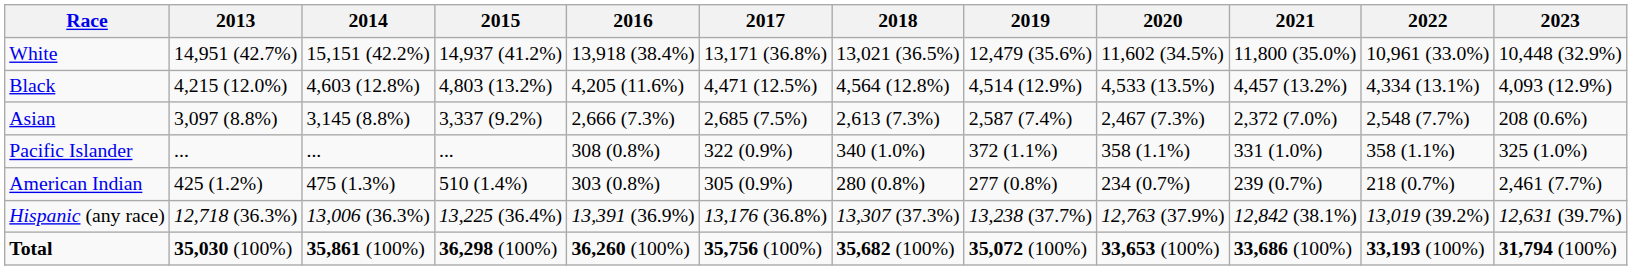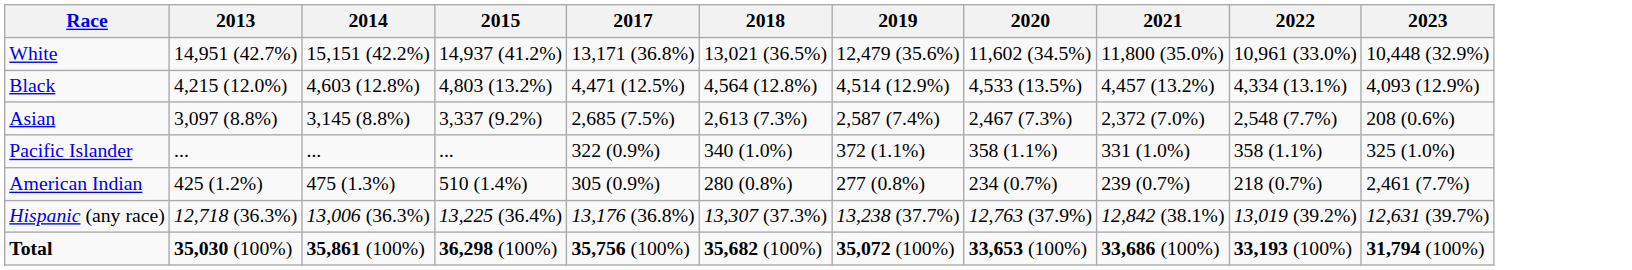- column: 2016 | 13,918 (38.4%) | 4,205 (11.6%) | 2,666 (7.3%) | 308 (0.8%) | 303 (0.8%) | 13,391 (36.9%) | 36,260 (100%)
